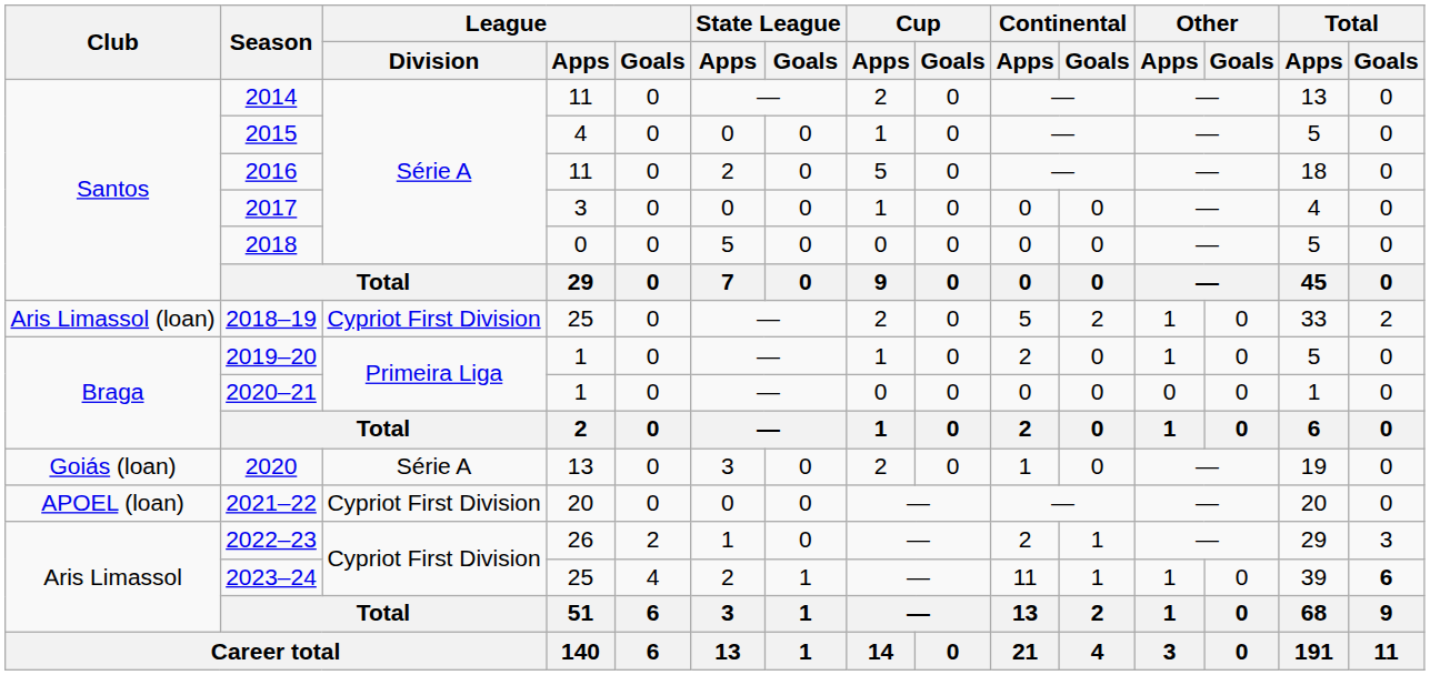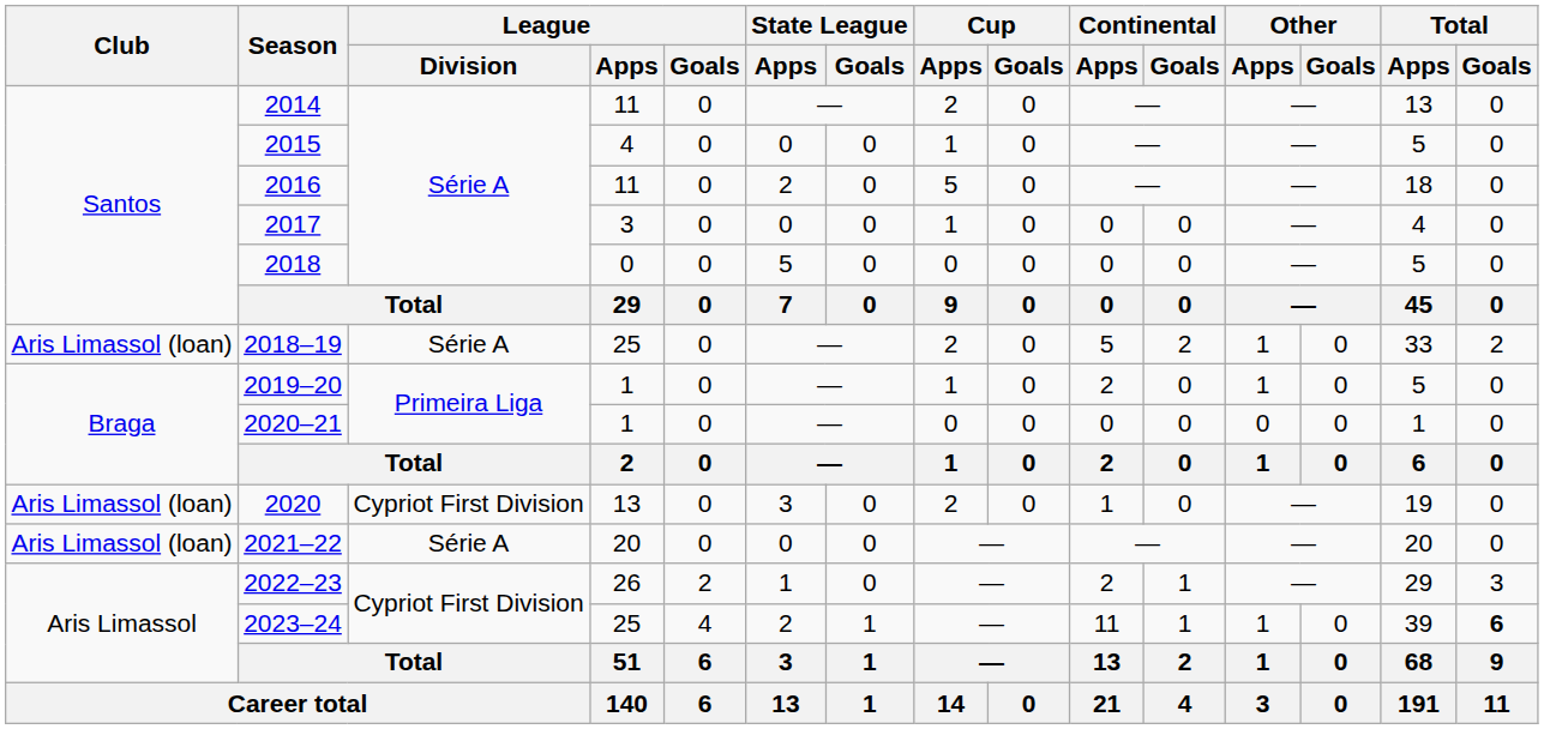2018–19 | League / Division: Cypriot First Division -> Série A
2020 | Club: Goiás (loan) -> Aris Limassol (loan)
2020 | League / Division: Série A -> Cypriot First Division
2021–22 | Club: APOEL (loan) -> Aris Limassol (loan)
2021–22 | League / Division: Cypriot First Division -> Série A
